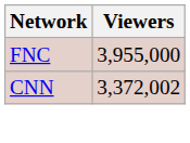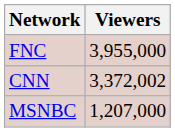+ row: MSNBC | 1,207,000
